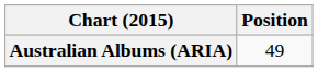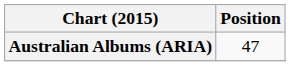Australian Albums (ARIA) | Position: 49 -> 47
